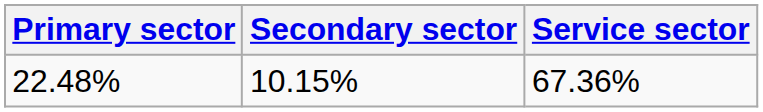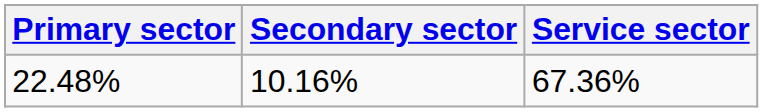22.48% | Secondary sector: 10.15% -> 10.16%
